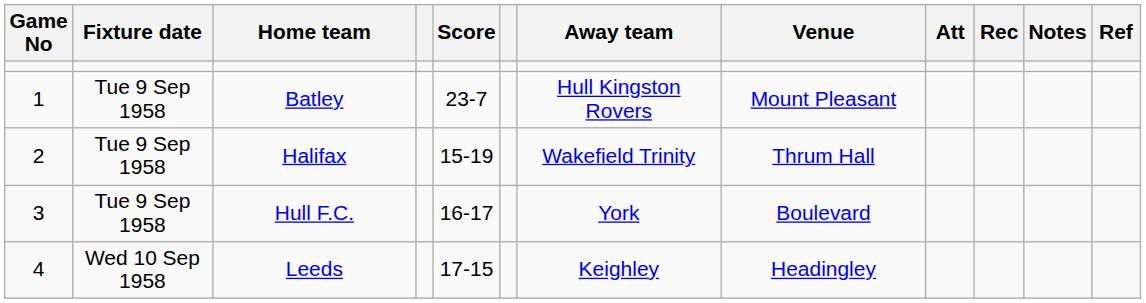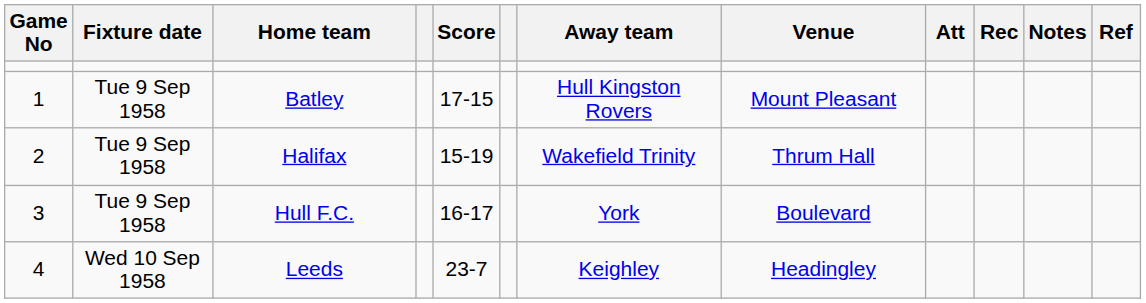Batley | Score: 23-7 -> 17-15
Leeds | Score: 17-15 -> 23-7
